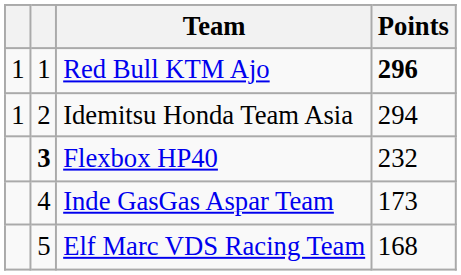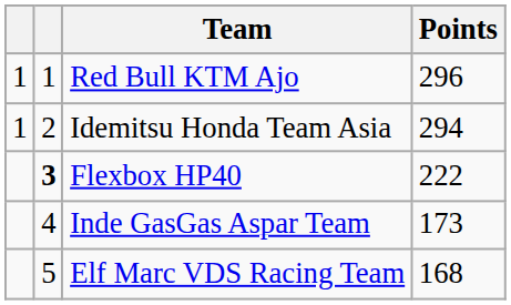Red Bull KTM Ajo | Points: bold -> normal
Flexbox HP40 | Points: 232 -> 222
